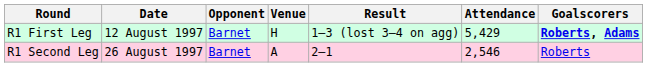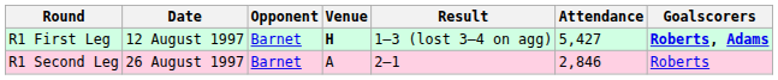R1 First Leg | Venue: normal -> bold
R1 First Leg | Attendance: 5,429 -> 5,427
R1 Second Leg | Attendance: 2,546 -> 2,846
